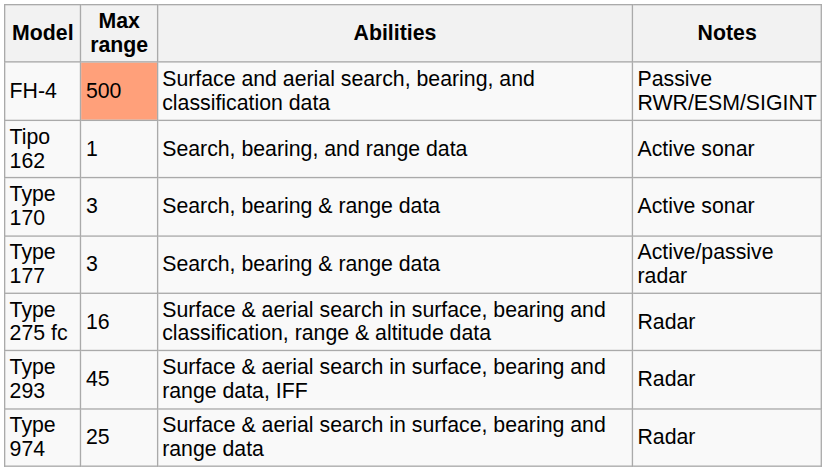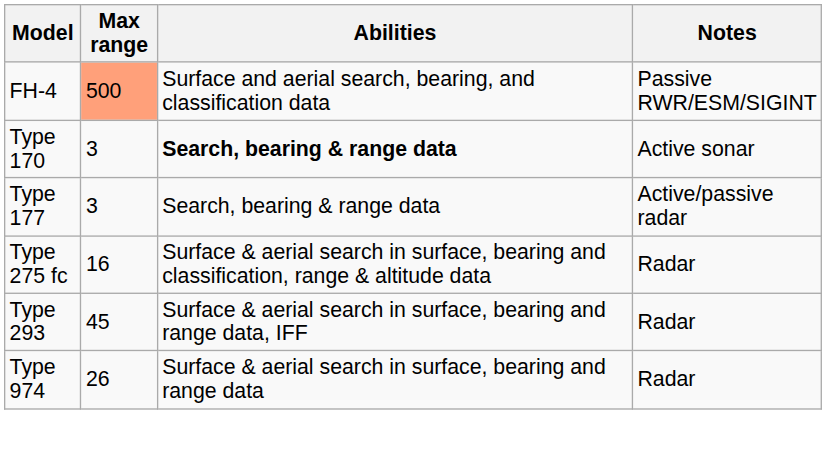- row: Tipo 162 | 1 | Search, bearing, and range data | Active sonar
Type 170 | Abilities: normal -> bold
Type 974 | Max range: 25 -> 26
